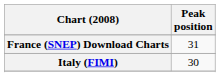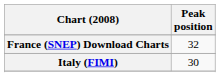France (SNEP) Download Charts | Peak position: 31 -> 32
